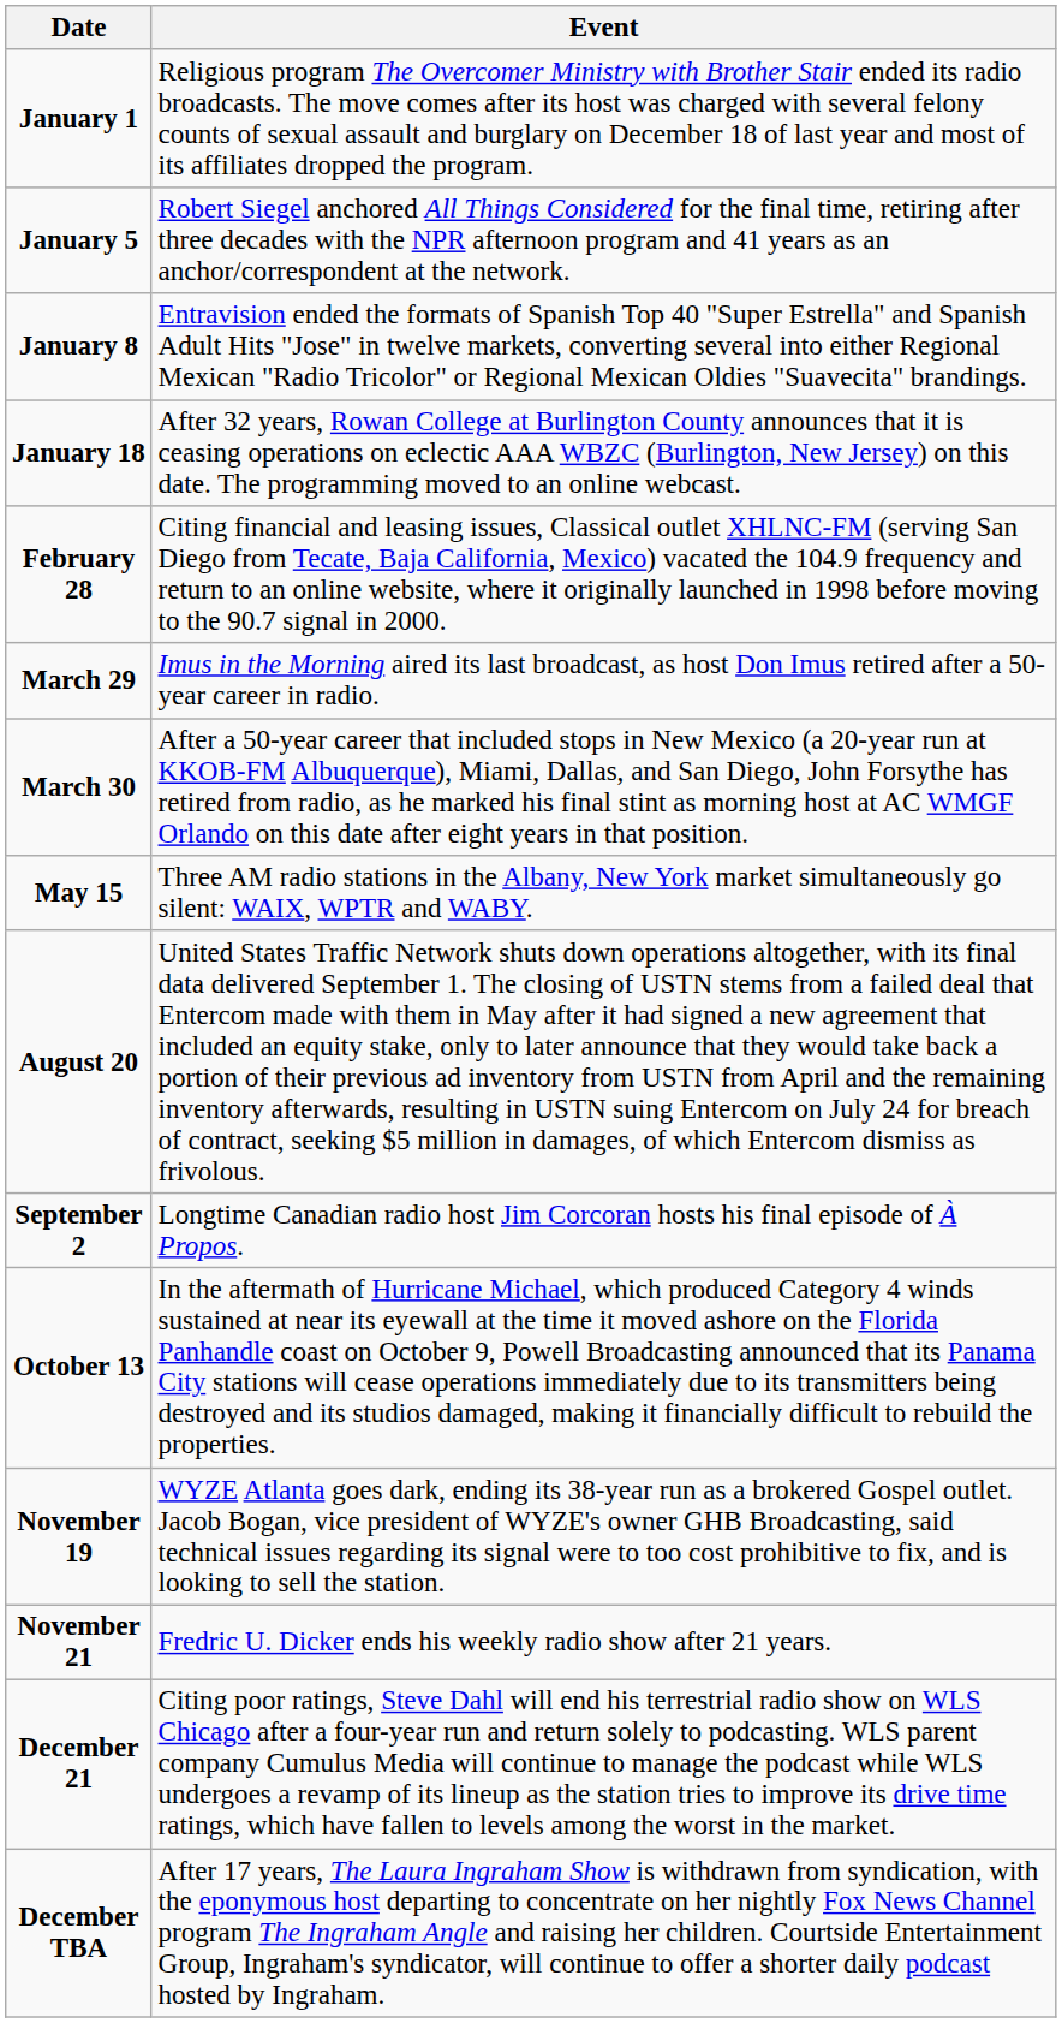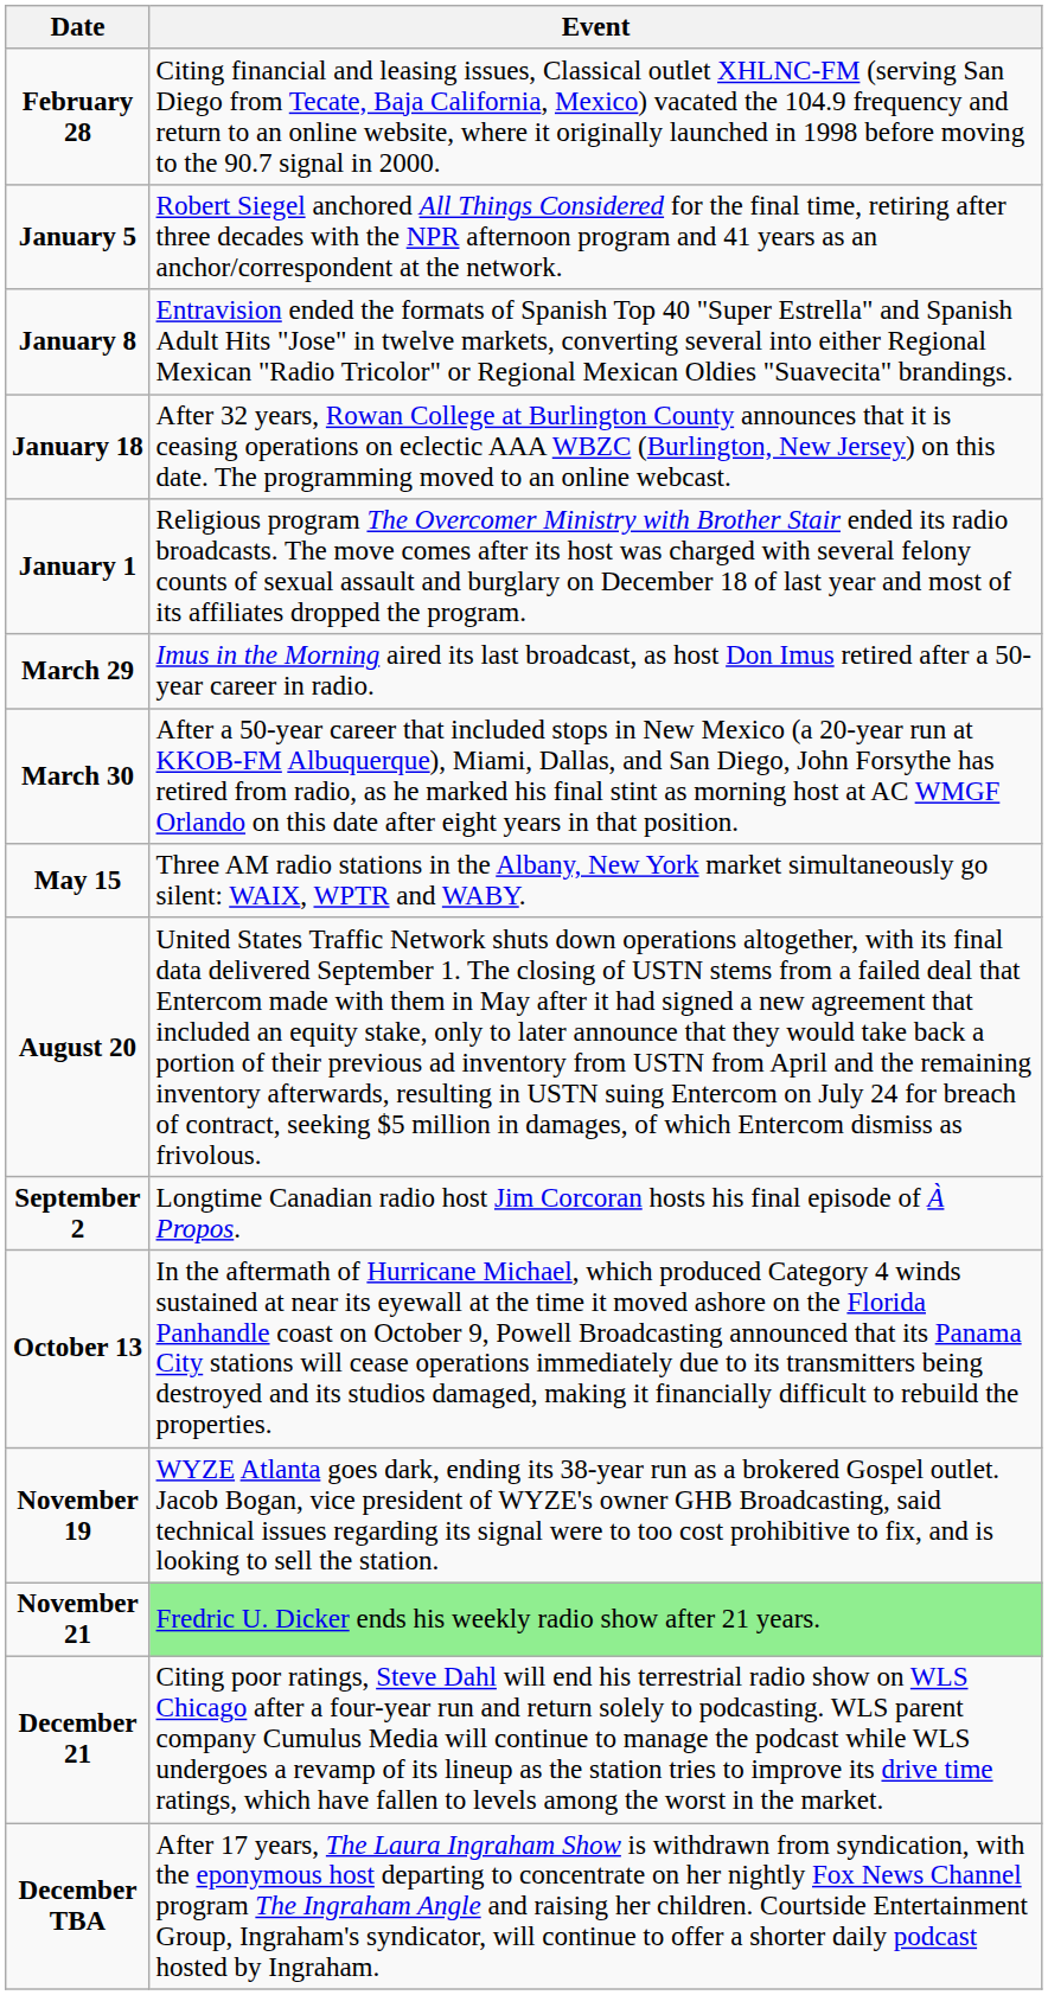rows swapped: January 1 <-> February 28
November 21 | Event: no background -> lightgreen background
